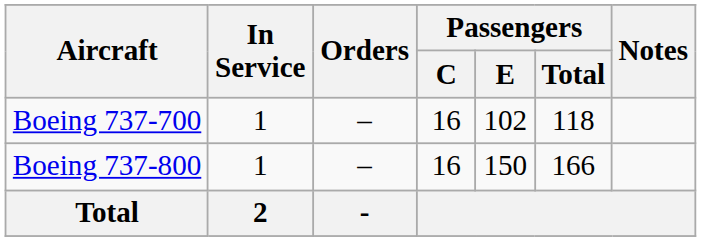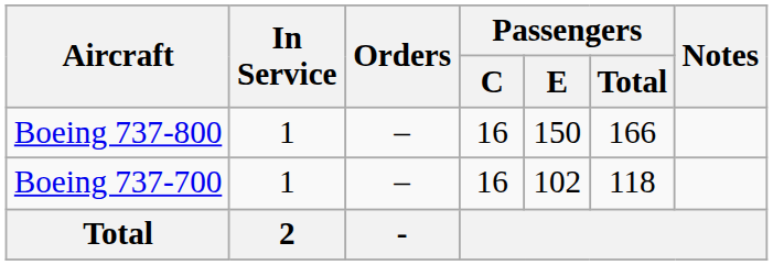rows swapped: Boeing 737-800 <-> Boeing 737-700
